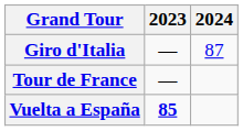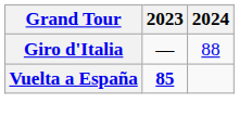Giro d'Italia | 2024: 87 -> 88
- row: Tour de France | —
